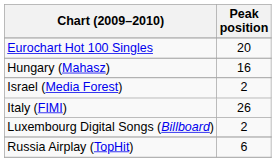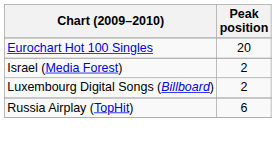- row: Hungary (Mahasz) | 16
- row: Italy (FIMI) | 26
